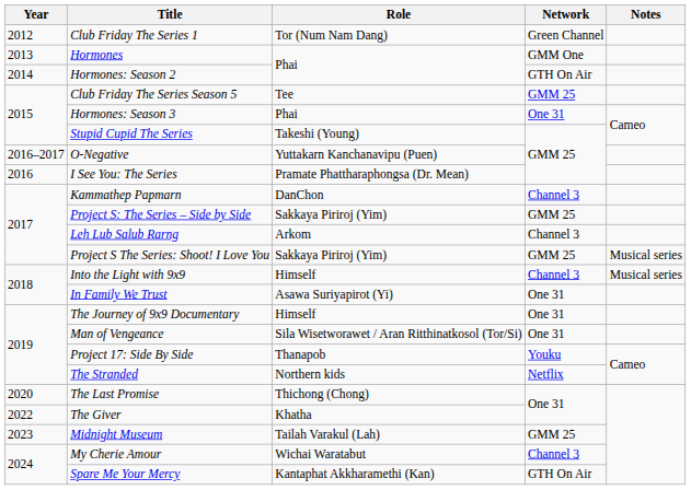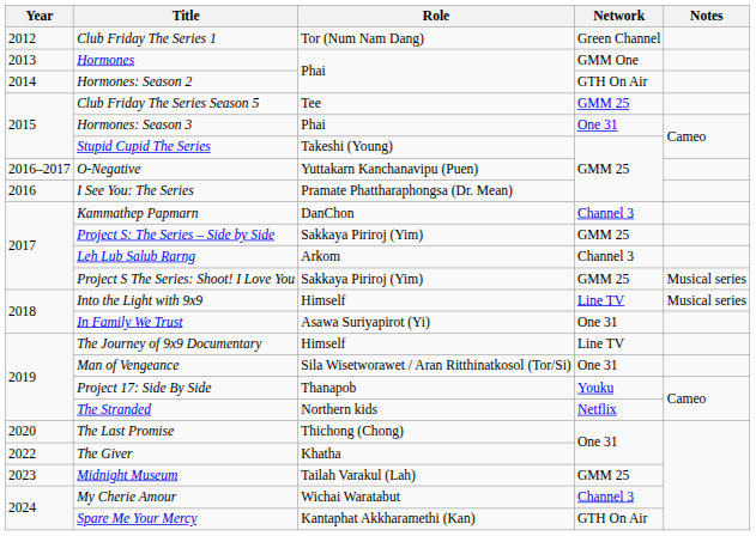Into the Light with 9x9 | Network: Channel 3 -> Line TV
The Journey of 9x9 Documentary | Network: One 31 -> Line TV
